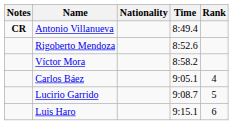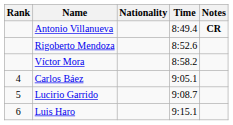columns swapped: Rank <-> Notes
